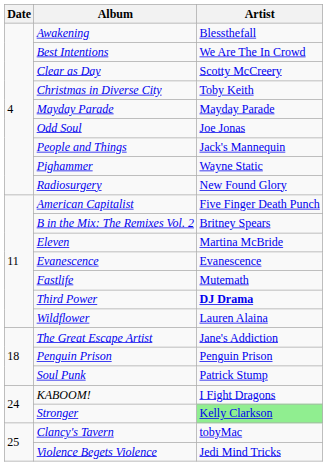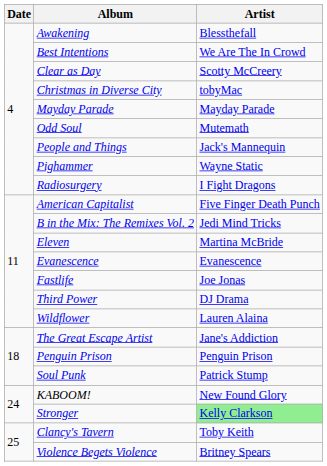Christmas in Diverse City | Artist: Toby Keith -> tobyMac
Odd Soul | Artist: Joe Jonas -> Mutemath
Radiosurgery | Artist: New Found Glory -> I Fight Dragons
B in the Mix: The Remixes Vol. 2 | Artist: Britney Spears -> Jedi Mind Tricks
Fastlife | Artist: Mutemath -> Joe Jonas
Third Power | Artist: bold -> normal
KABOOM! | Artist: I Fight Dragons -> New Found Glory
Clancy's Tavern | Artist: tobyMac -> Toby Keith
Violence Begets Violence | Artist: Jedi Mind Tricks -> Britney Spears
